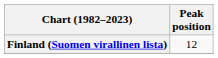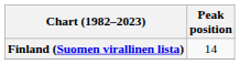Finland (Suomen virallinen lista) | Peak position: 12 -> 14
